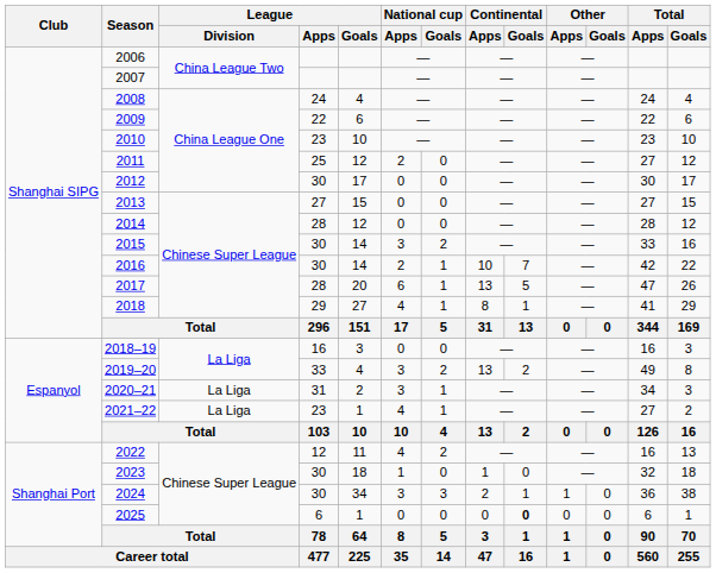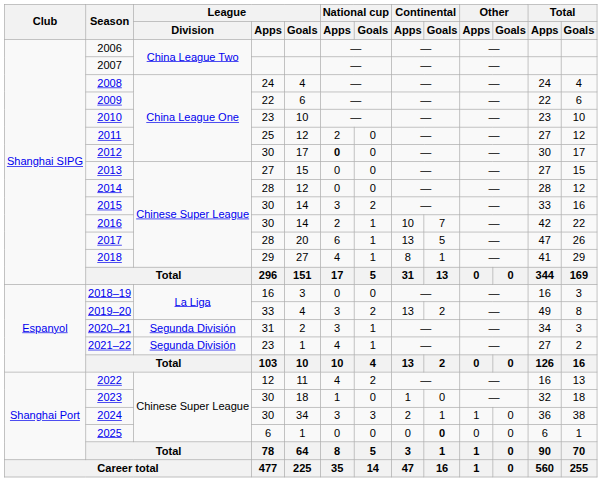2012 | National cup / Apps: normal -> bold
2020–21 | League / Division: La Liga -> Segunda División
2021–22 | League / Division: La Liga -> Segunda División
